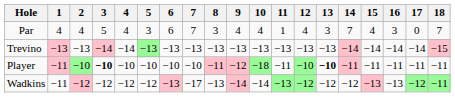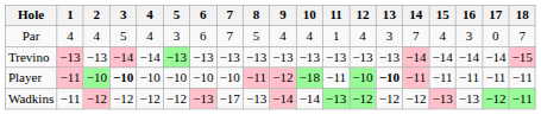Par | 8: 3 -> 5
